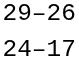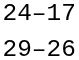rows swapped: 24–17 <-> 29–26
